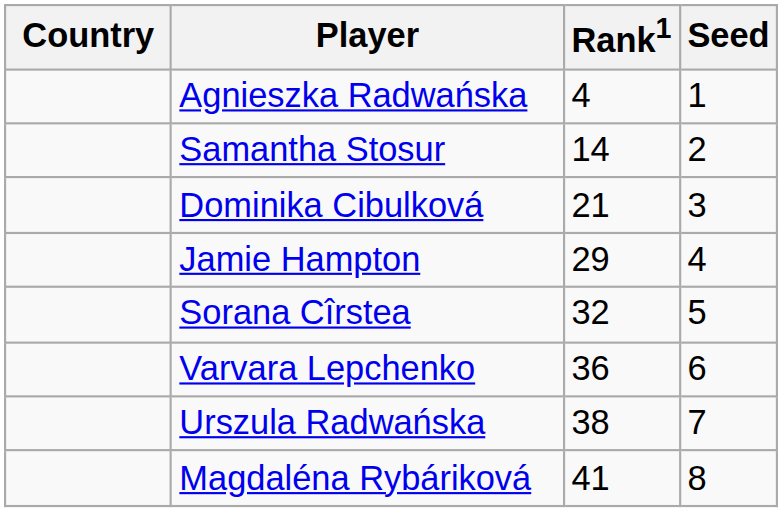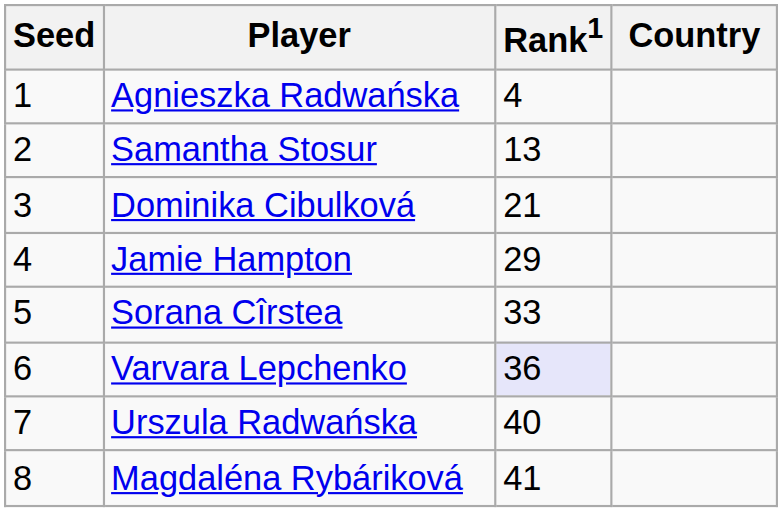columns swapped: Country <-> Seed
Samantha Stosur | Rank1: 14 -> 13
Sorana Cîrstea | Rank1: 32 -> 33
Varvara Lepchenko | Rank1: no background -> lavender background
Urszula Radwańska | Rank1: 38 -> 40
